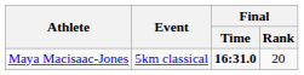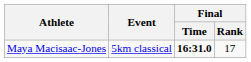Maya Macisaac-Jones | Final / Rank: 20 -> 17
